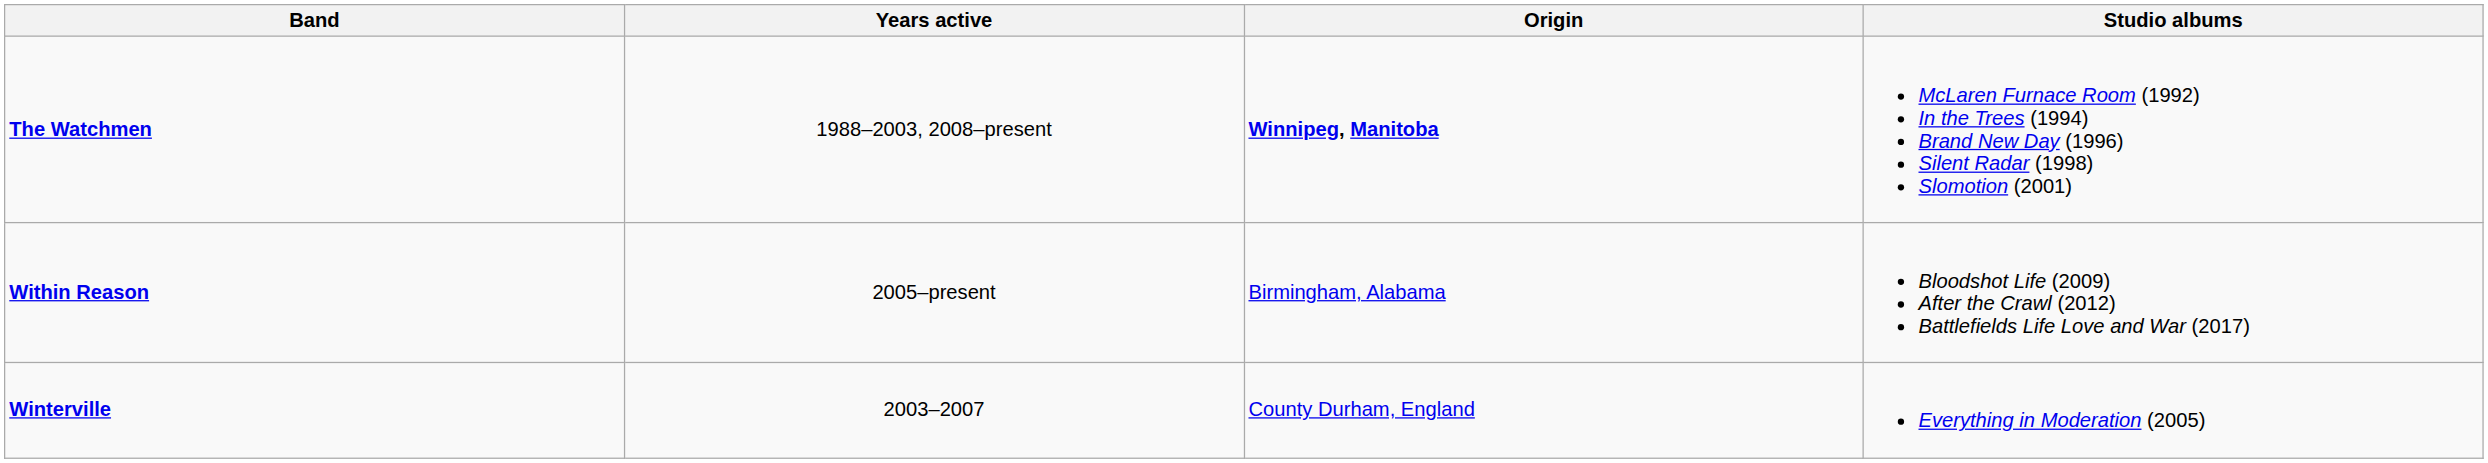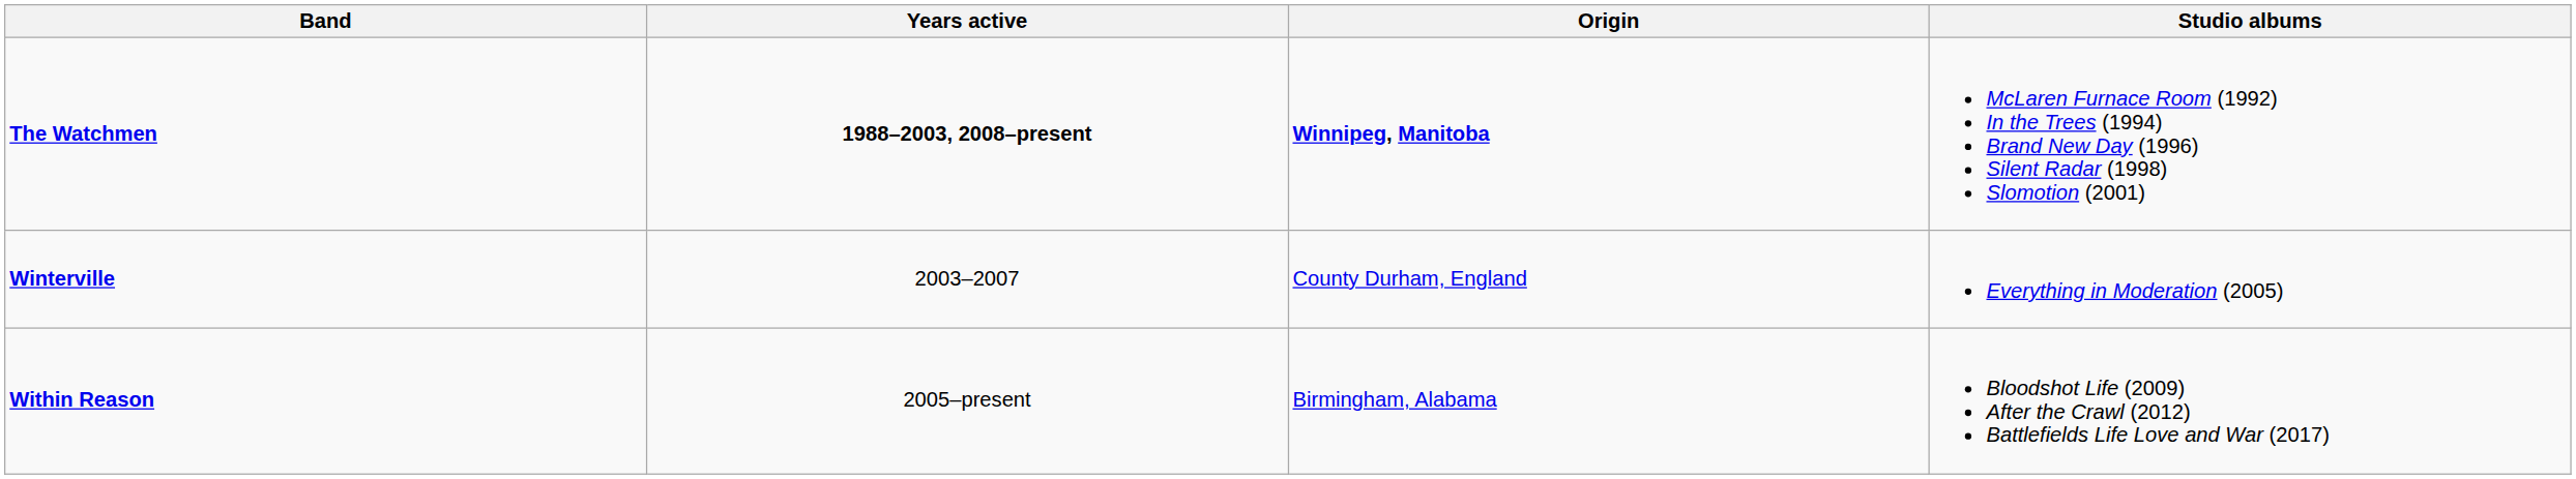The Watchmen | Years active: normal -> bold
rows swapped: Winterville <-> Within Reason
